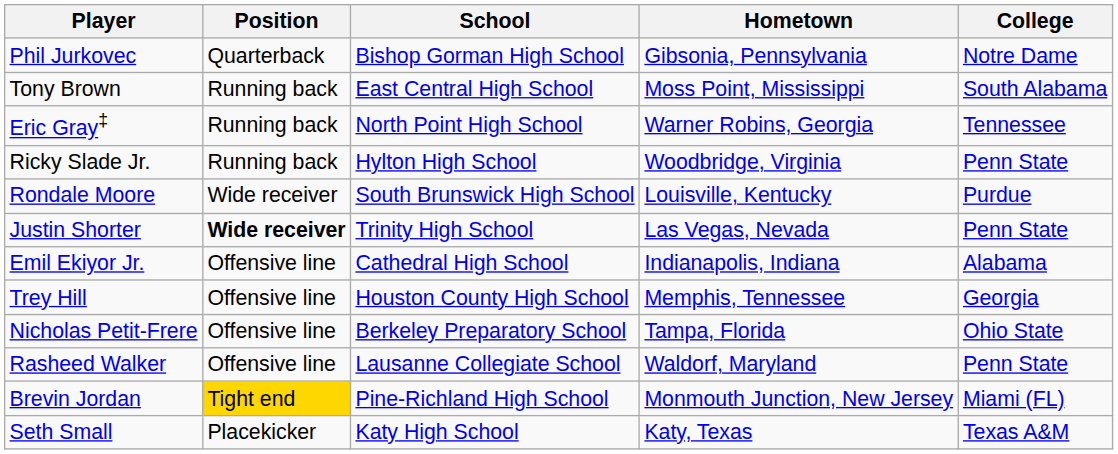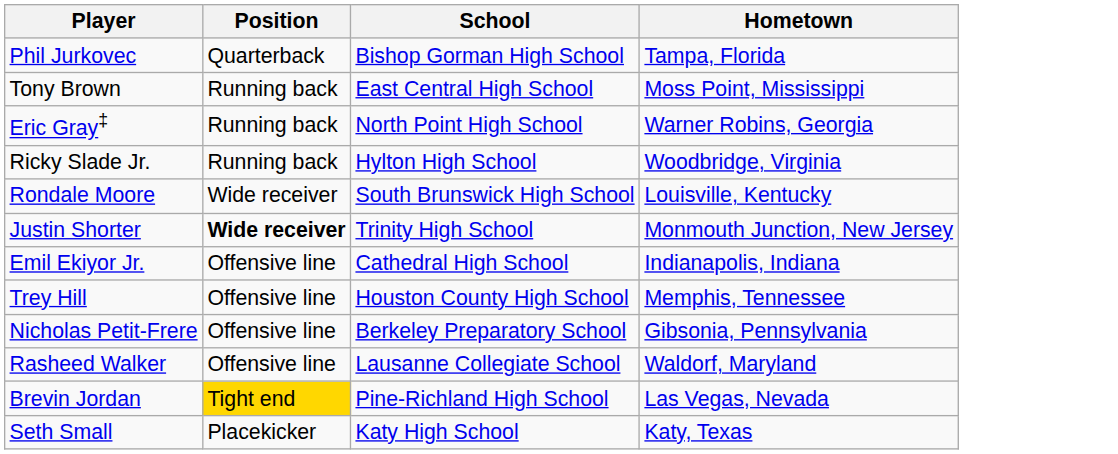- column: College | Notre Dame | South Alabama | Tennessee | Penn State | Purdue | Penn State | Alabama | Georgia | Ohio State | Penn State | Miami (FL) | Texas A&M
Phil Jurkovec | Hometown: Gibsonia, Pennsylvania -> Tampa, Florida
Justin Shorter | Hometown: Las Vegas, Nevada -> Monmouth Junction, New Jersey
Nicholas Petit-Frere | Hometown: Tampa, Florida -> Gibsonia, Pennsylvania
Brevin Jordan | Hometown: Monmouth Junction, New Jersey -> Las Vegas, Nevada
